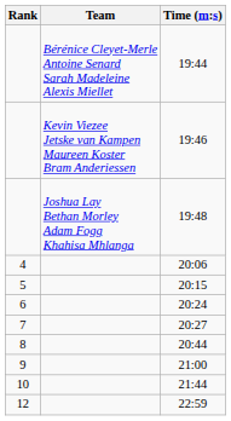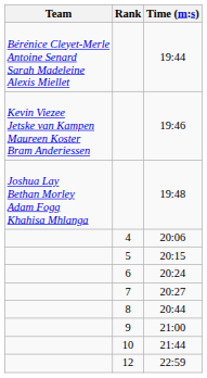columns swapped: Rank <-> Team
